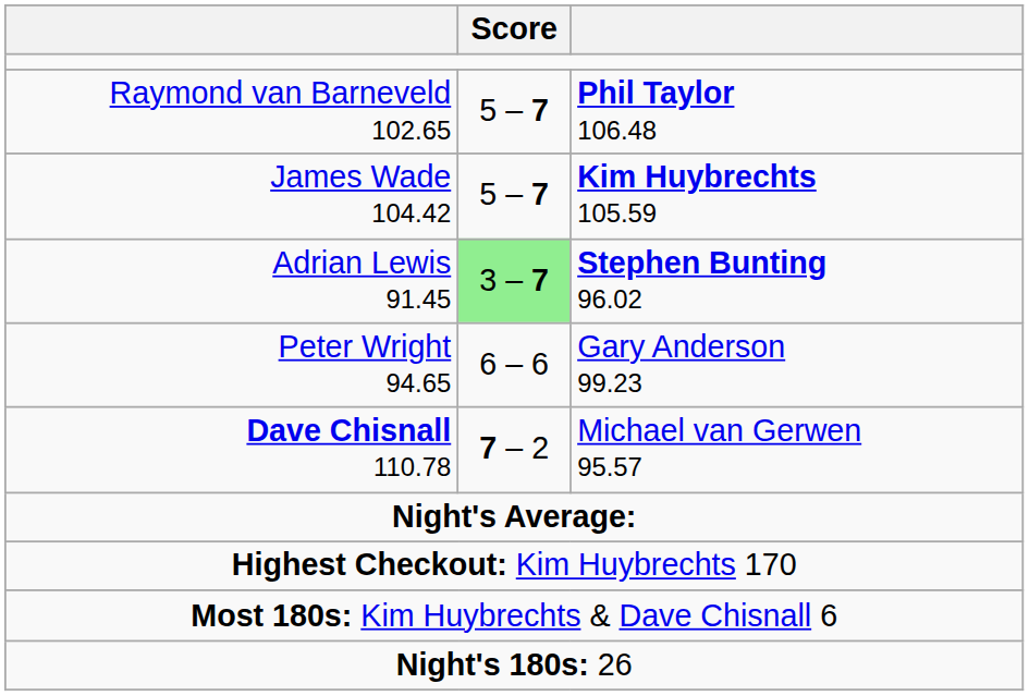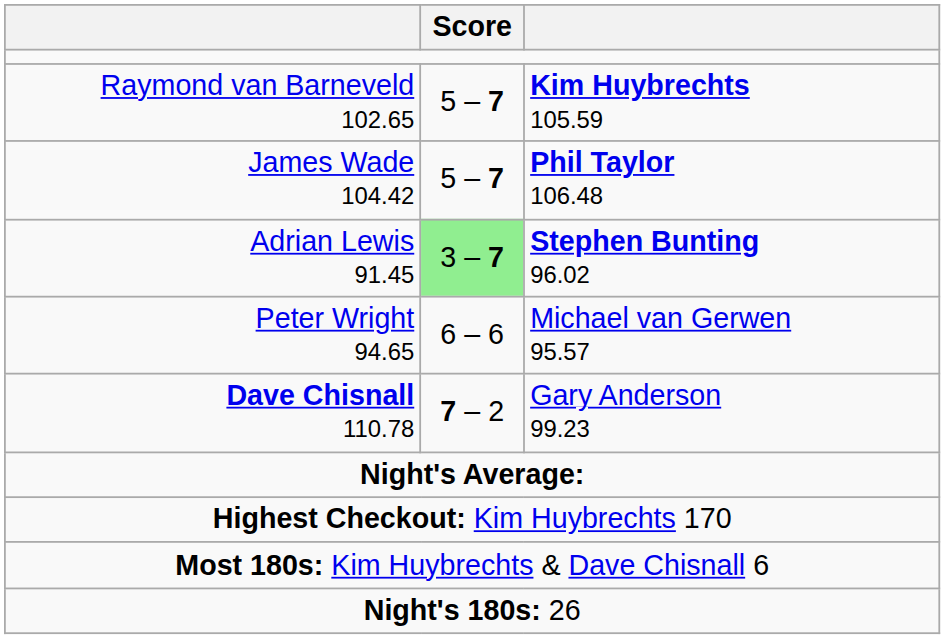Raymond van Barneveld 102.65 | column 3: Phil Taylor 106.48 -> Kim Huybrechts 105.59
James Wade 104.42 | column 3: Kim Huybrechts 105.59 -> Phil Taylor 106.48
Peter Wright 94.65 | column 3: Gary Anderson 99.23 -> Michael van Gerwen 95.57
Dave Chisnall 110.78 | column 3: Michael van Gerwen 95.57 -> Gary Anderson 99.23
